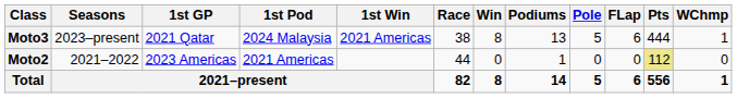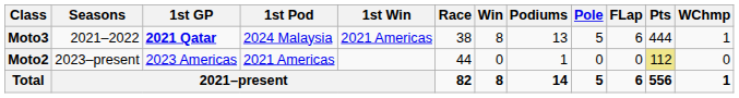Moto3 | Seasons: 2023–present -> 2021–2022
Moto3 | 1st GP: normal -> bold
Moto2 | Seasons: 2021–2022 -> 2023–present
